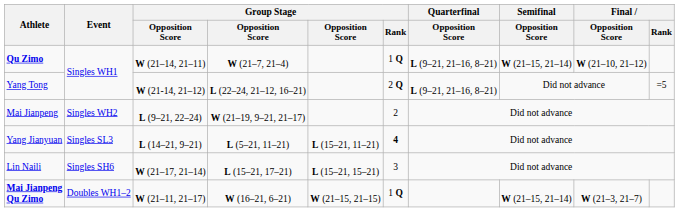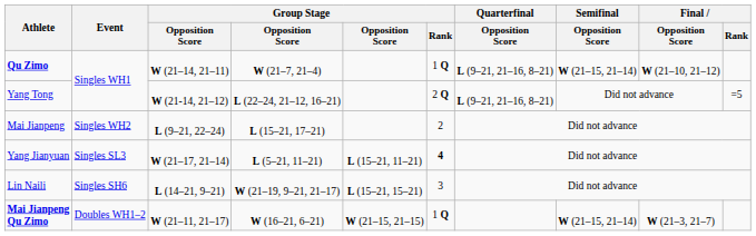Mai Jianpeng | column 4: W (21–19, 9–21, 21–17) -> L (15–21, 17–21)
Yang Jianyuan | column 3: L (14–21, 9–21) -> W (21–17, 21–14)
Lin Naili | column 3: W (21–17, 21–14) -> L (14–21, 9–21)
Lin Naili | column 4: L (15–21, 17–21) -> W (21–19, 9–21, 21–17)
